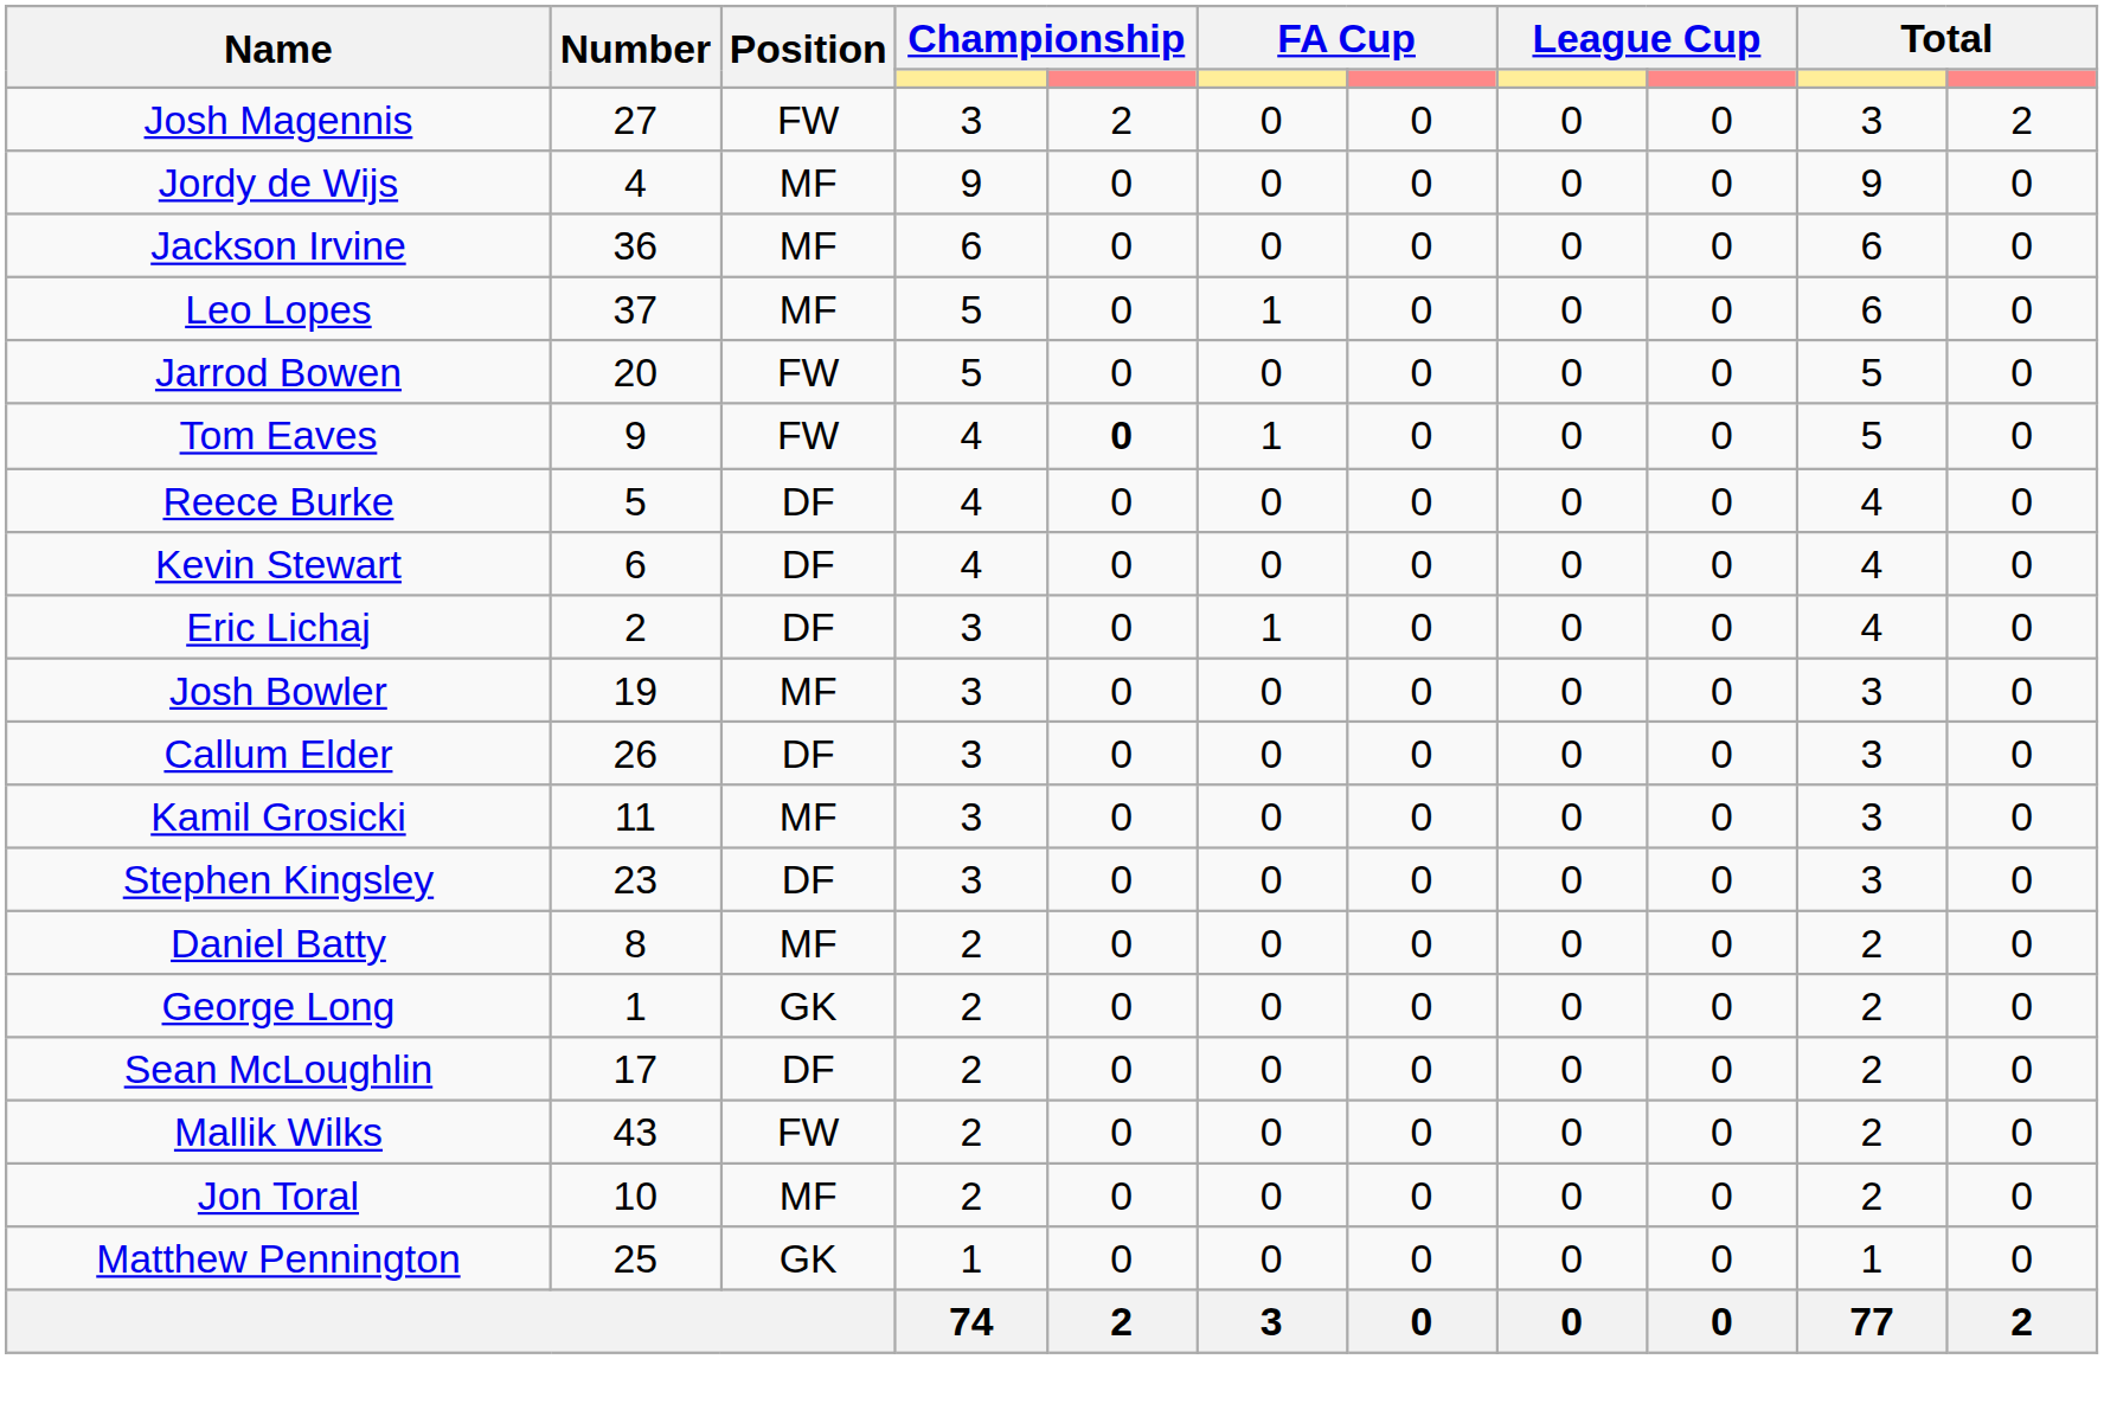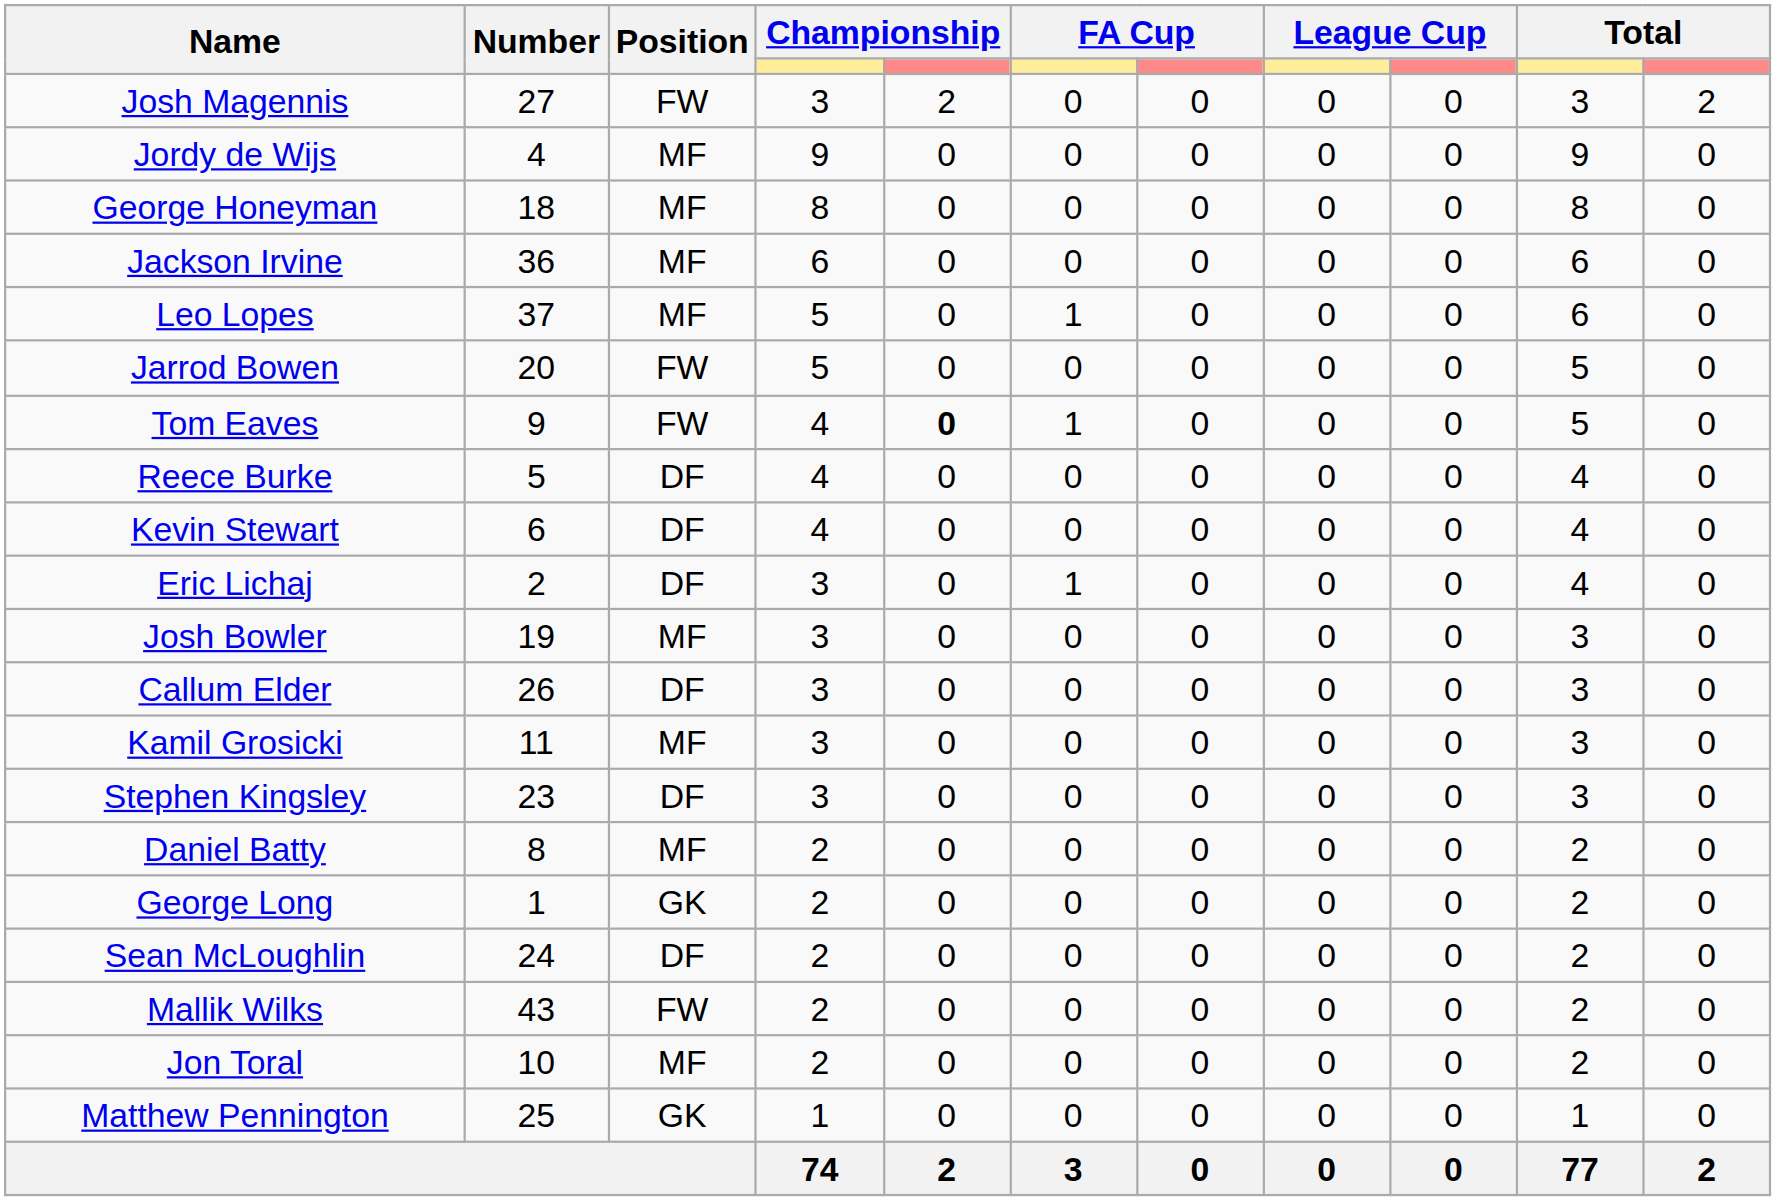+ row: George Honeyman | 18 | MF | 8 | 0 | 0 | 0 | 0 | 0 | 8 | 0
Sean McLoughlin | Number: 17 -> 24
